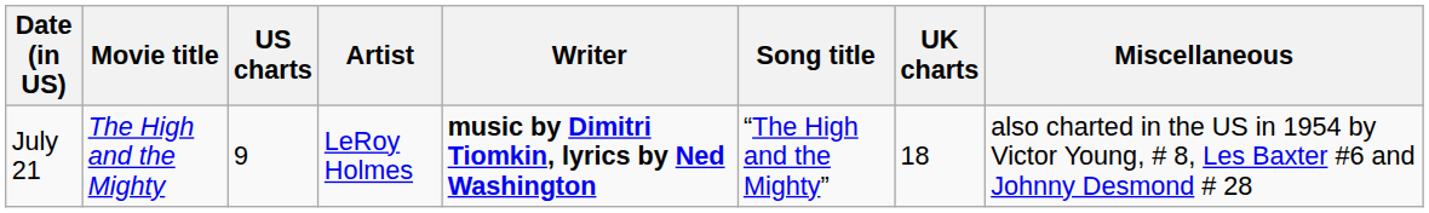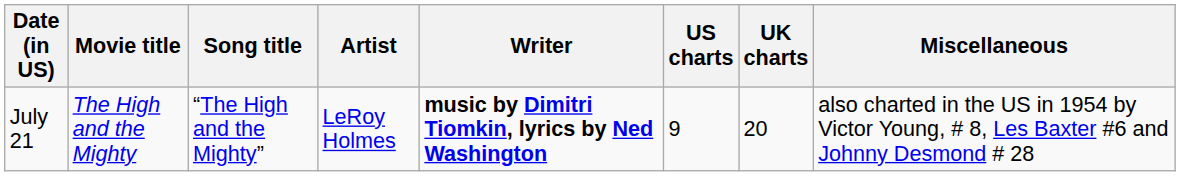columns swapped: Song title <-> US charts
July 21 | UK charts: 18 -> 20
